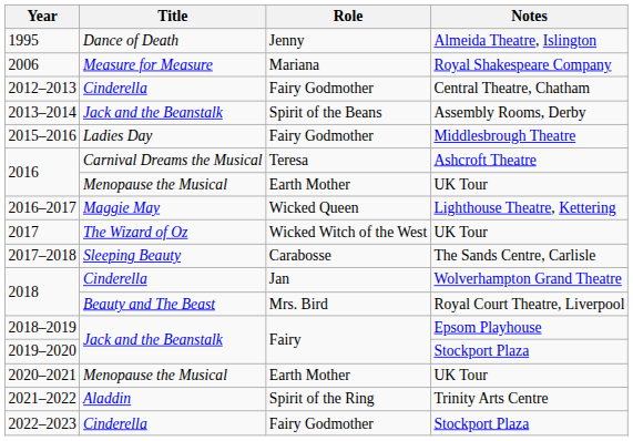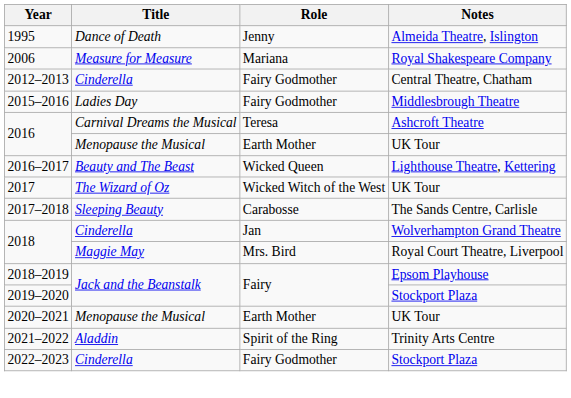- row: 2013–2014 | Jack and the Beanstalk | Spirit of the Beans | Assembly Rooms, Derby
2016–2017 | Title: Maggie May -> Beauty and The Beast
2018 / Royal Court Theatre, Liverpool | Title: Beauty and The Beast -> Maggie May
